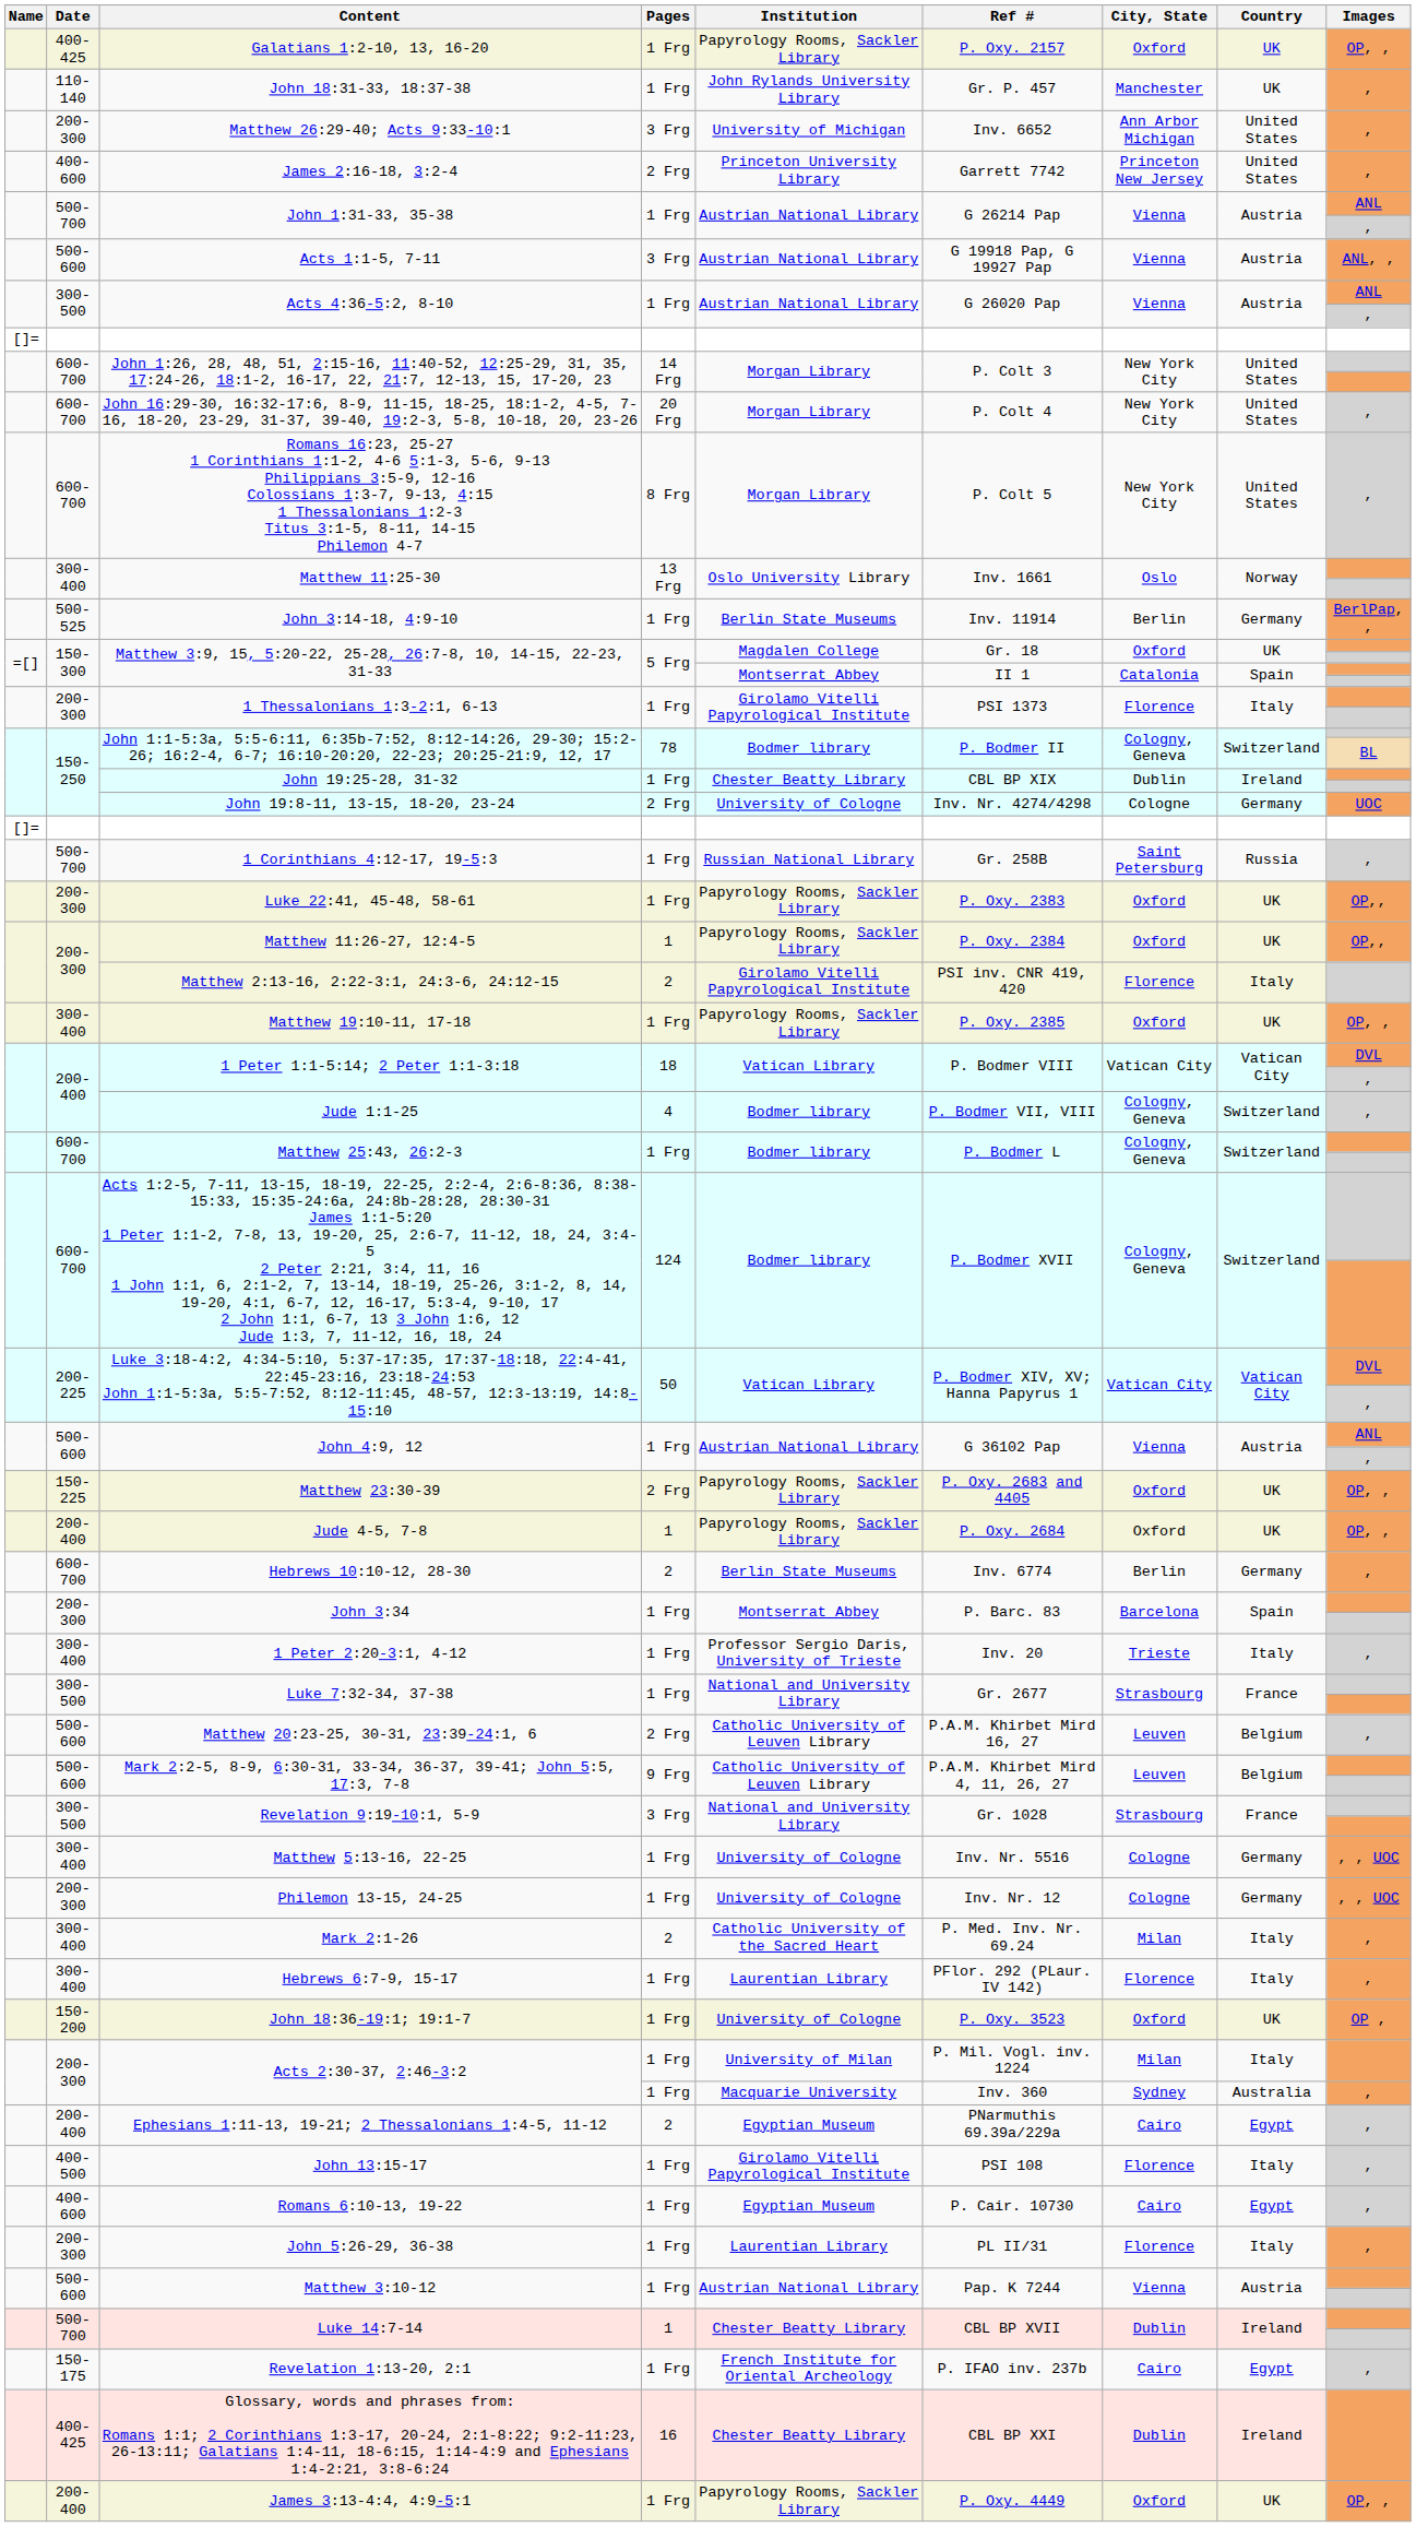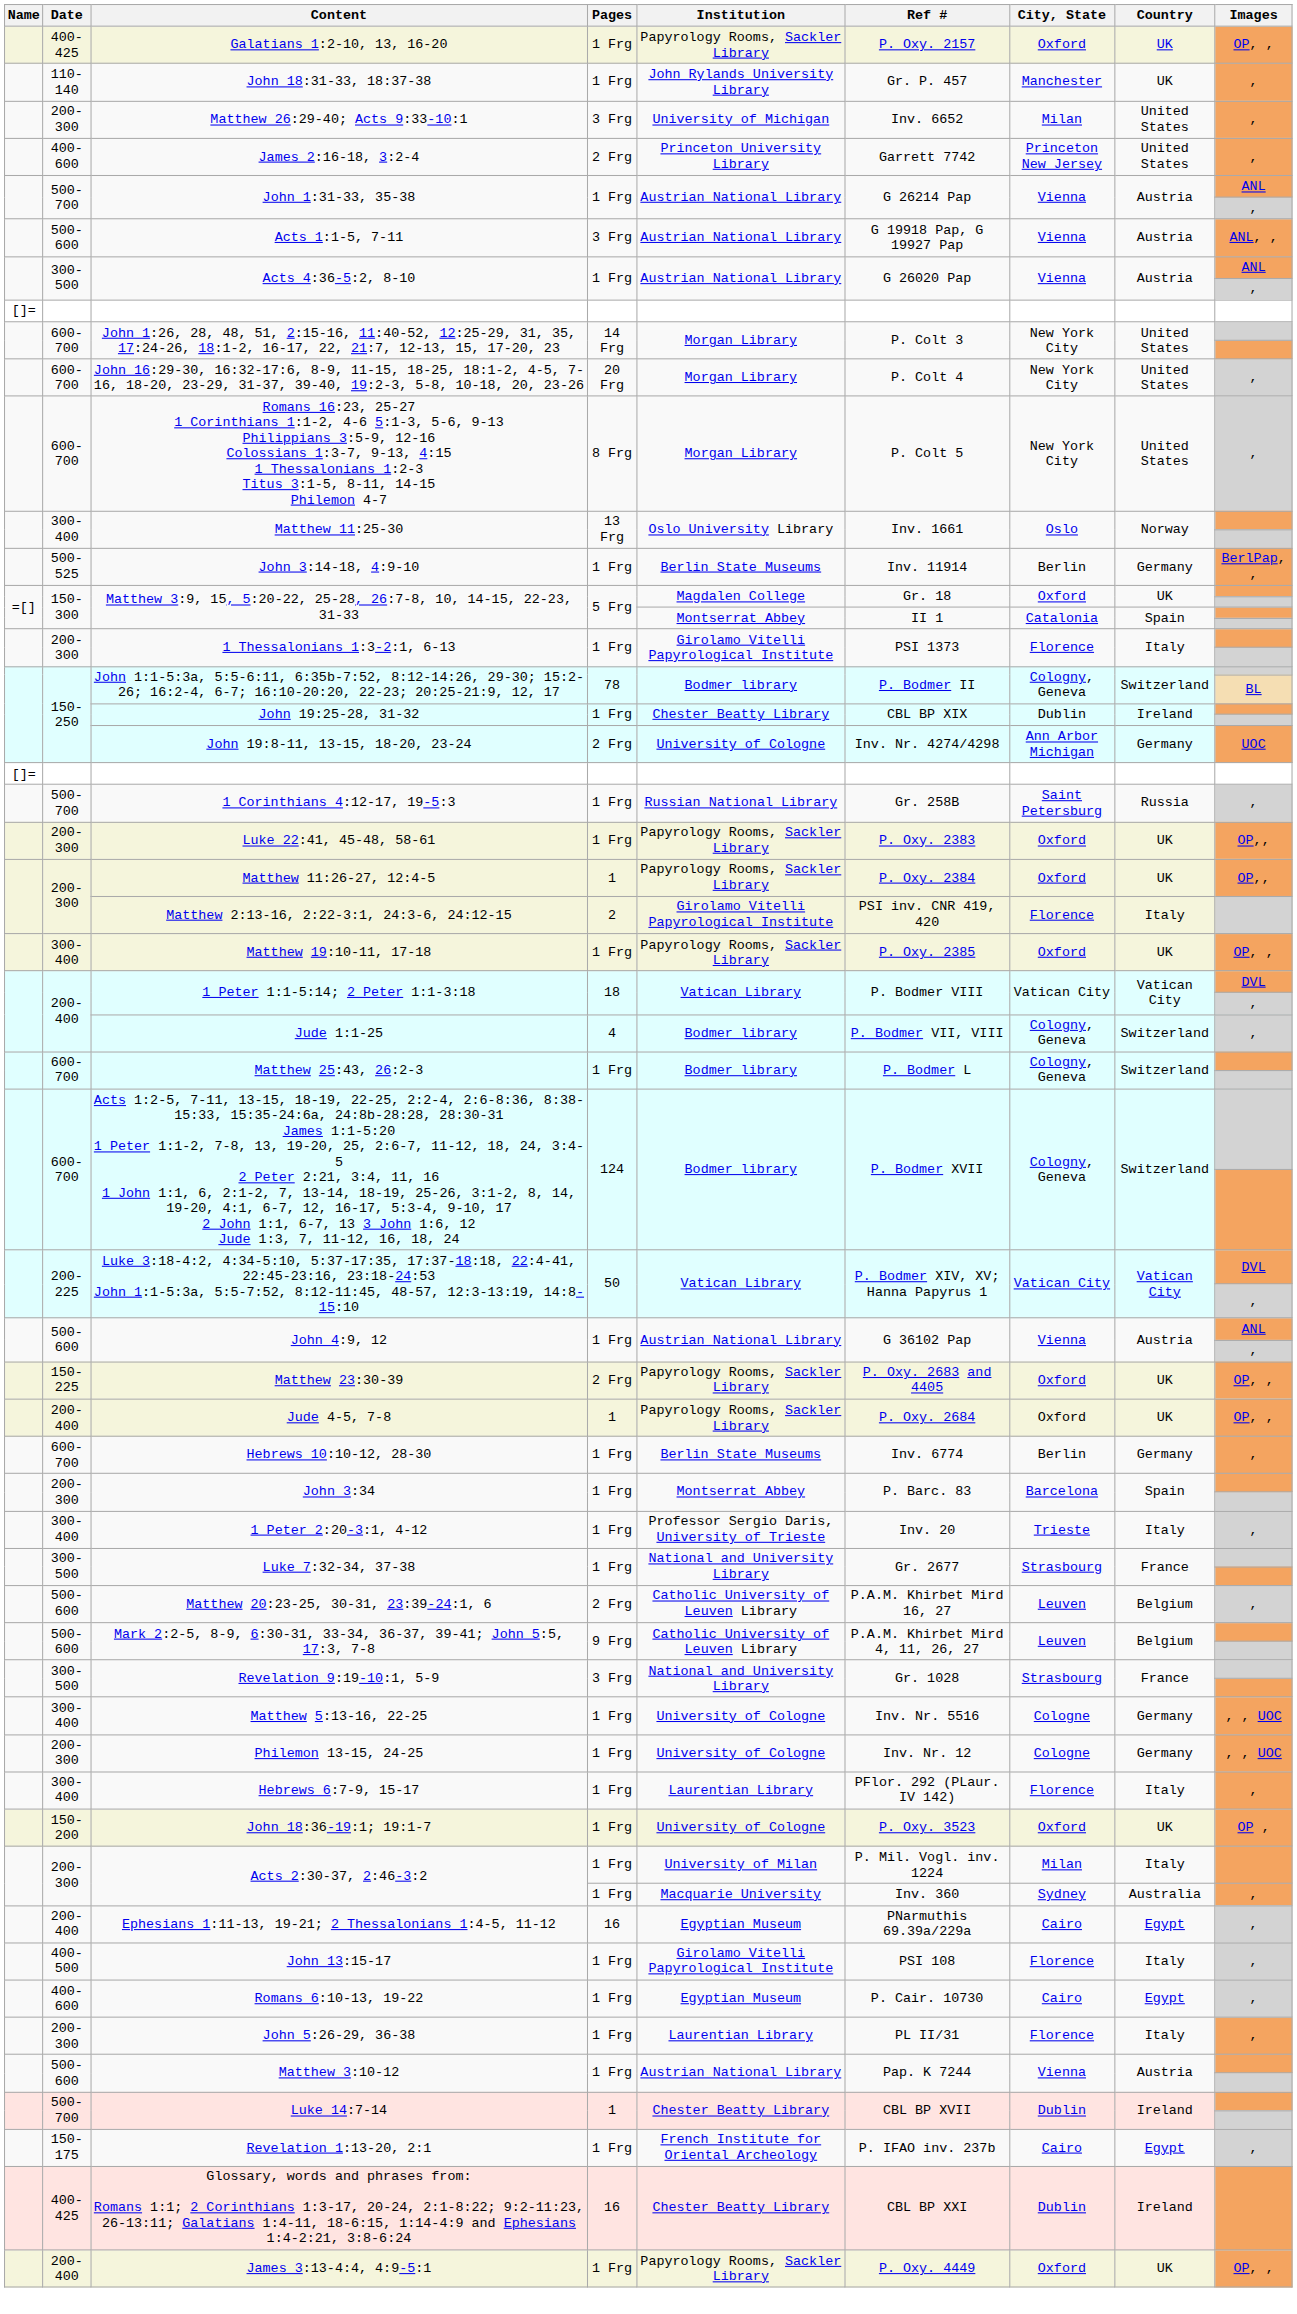Matthew 26:29-40; Acts 9:33-10:1 | City, State: Ann Arbor Michigan -> Milan
John 19:8-11, 13-15, 18-20, 23-24 | City, State: Cologne -> Ann Arbor Michigan
Hebrews 10:10-12, 28-30 | Pages: 2 -> 1 Frg
- row: 300-400 | Mark 2:1-26 | 2 | Catholic University of the Sacred Heart | P. Med. Inv. Nr. 69.24 | Milan | Italy | ,
Ephesians 1:11-13, 19-21; 2 Thessalonians 1:4-5, 11-12 | Pages: 2 -> 16
